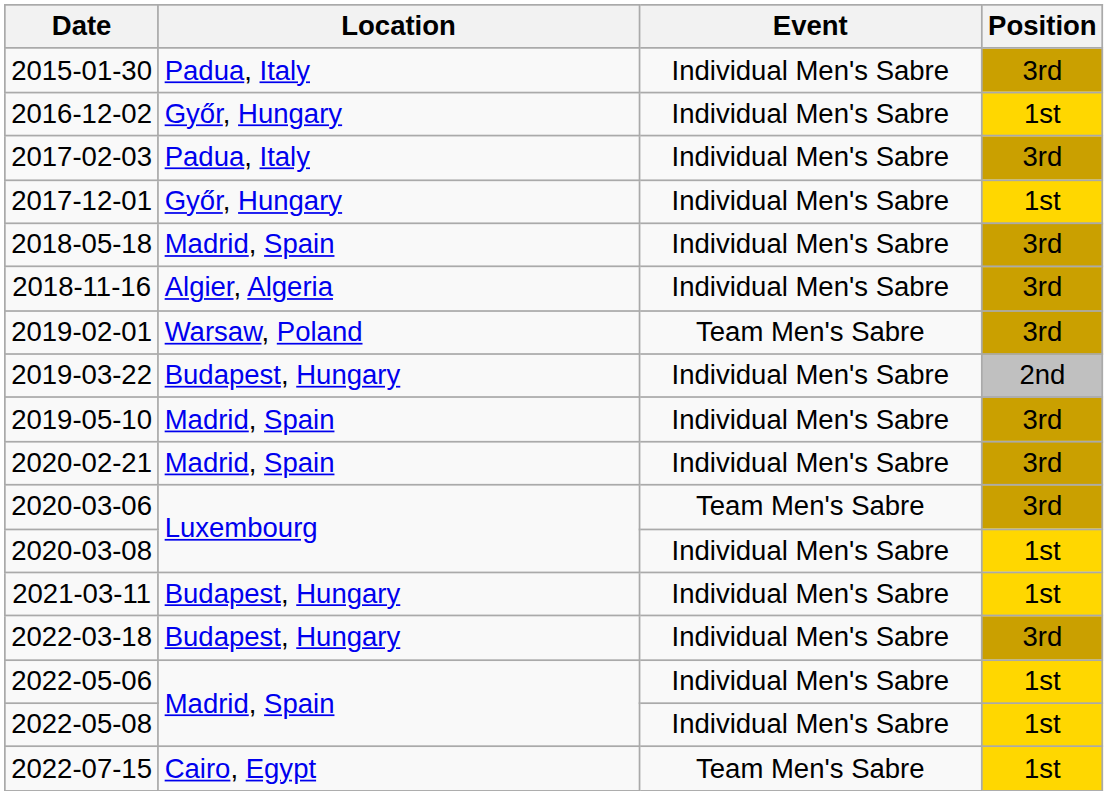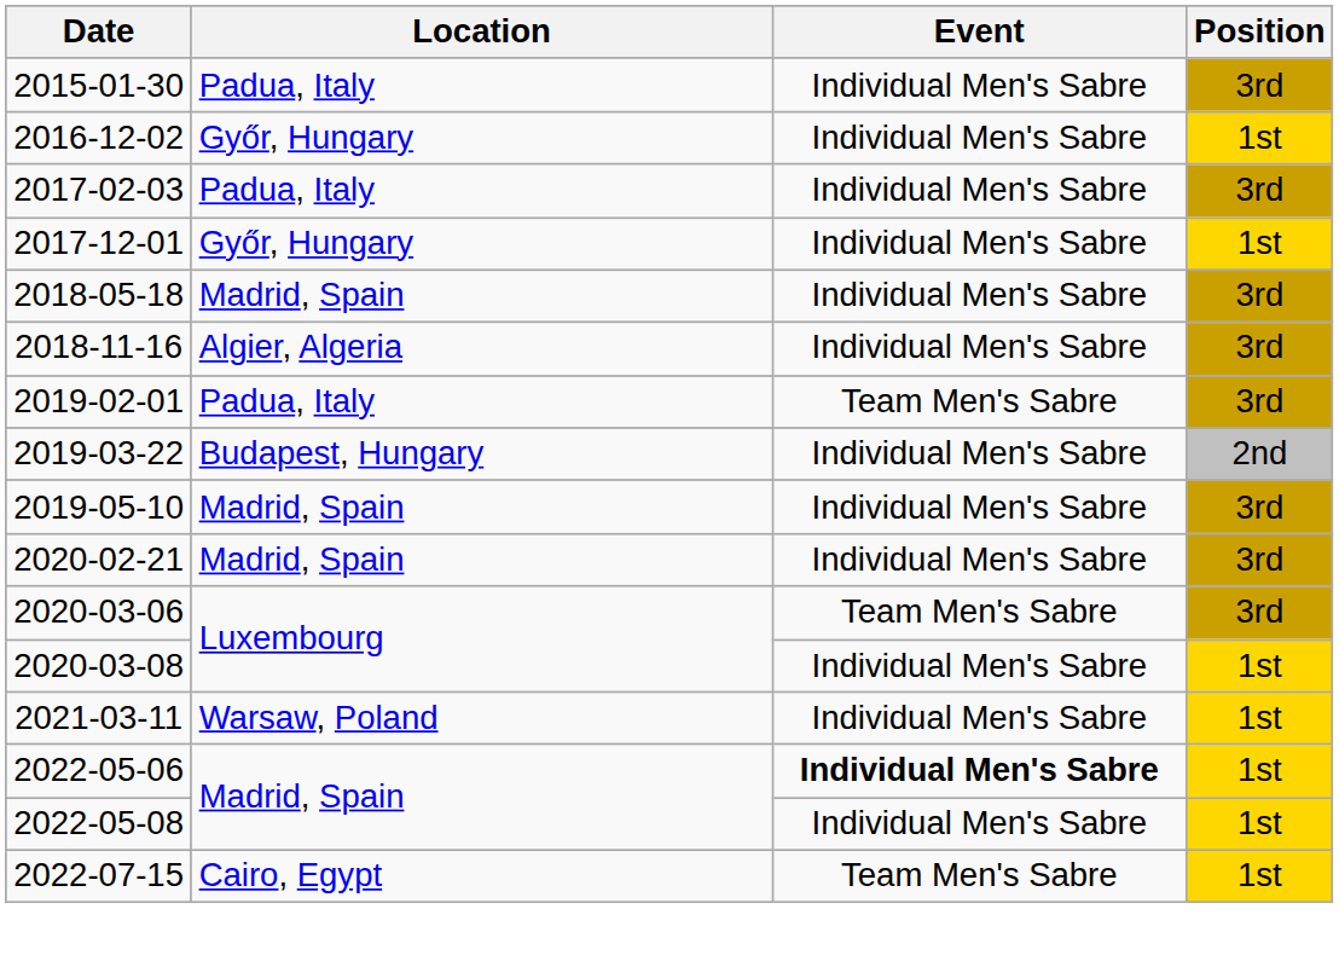2019-02-01 | Location: Warsaw, Poland -> Padua, Italy
2021-03-11 | Location: Budapest, Hungary -> Warsaw, Poland
- row: 2022-03-18 | Budapest, Hungary | Individual Men's Sabre | 3rd
2022-05-06 | Event: normal -> bold
